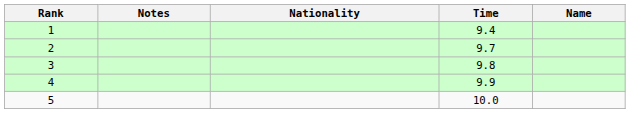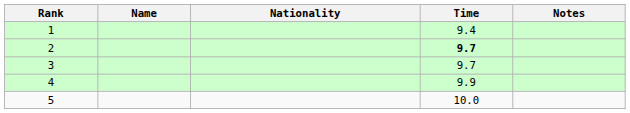columns swapped: Name <-> Notes
2 | Time: normal -> bold
3 | Time: 9.8 -> 9.7
